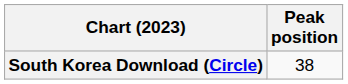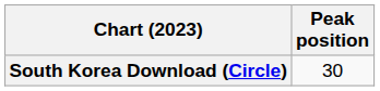South Korea Download (Circle) | Peak position: 38 -> 30
